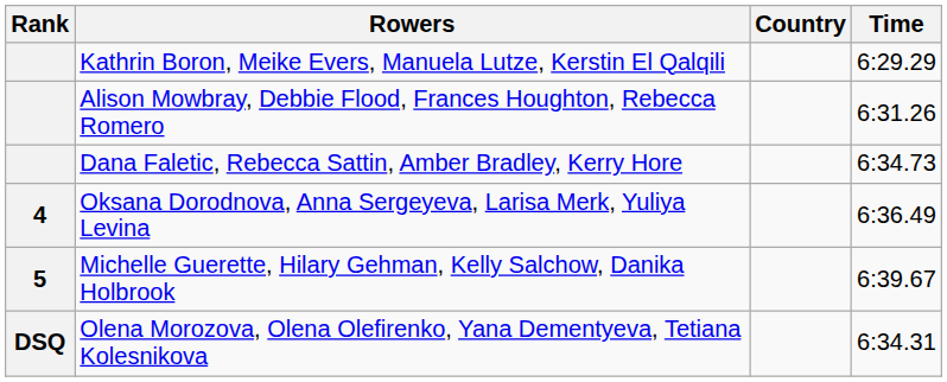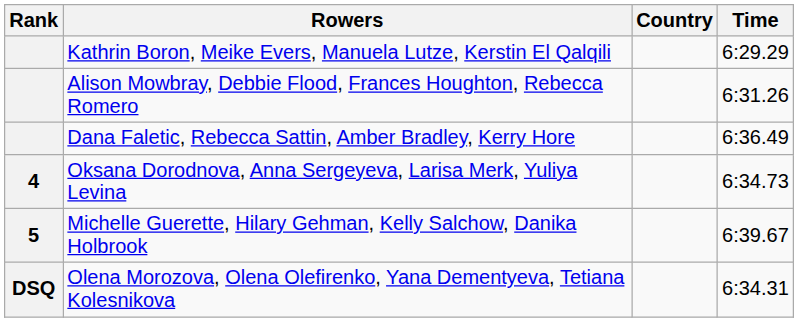Dana Faletic, Rebecca Sattin, Amber Bradley, Kerry Hore | Time: 6:34.73 -> 6:36.49
Oksana Dorodnova, Anna Sergeyeva, Larisa Merk, Yuliya Levina | Time: 6:36.49 -> 6:34.73
